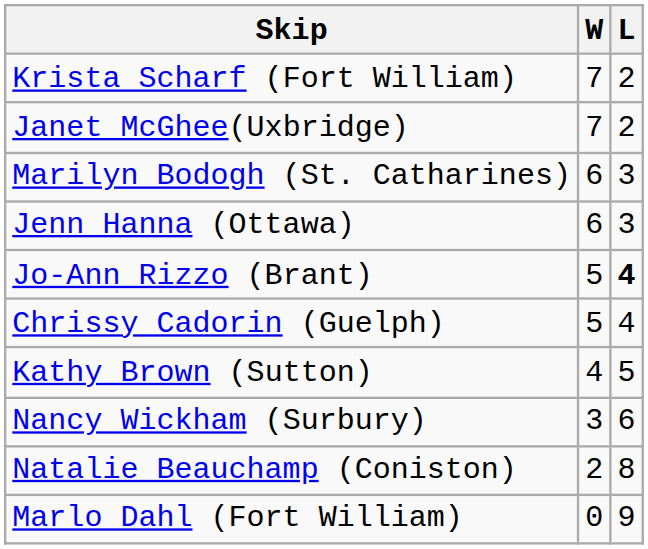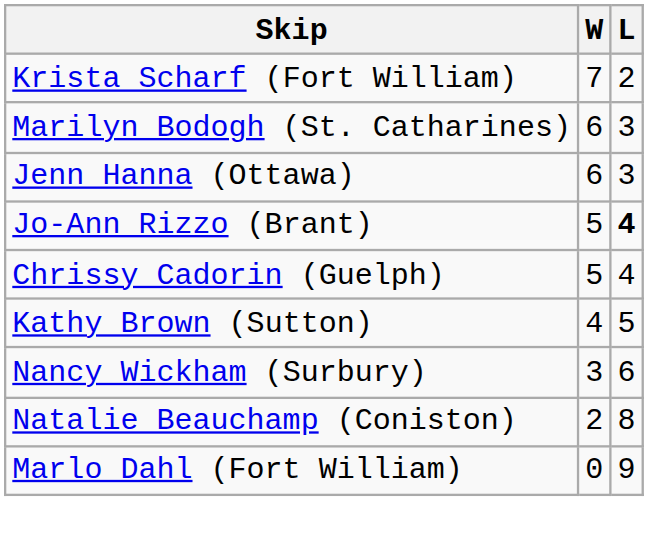- row: Janet McGhee(Uxbridge) | 7 | 2
